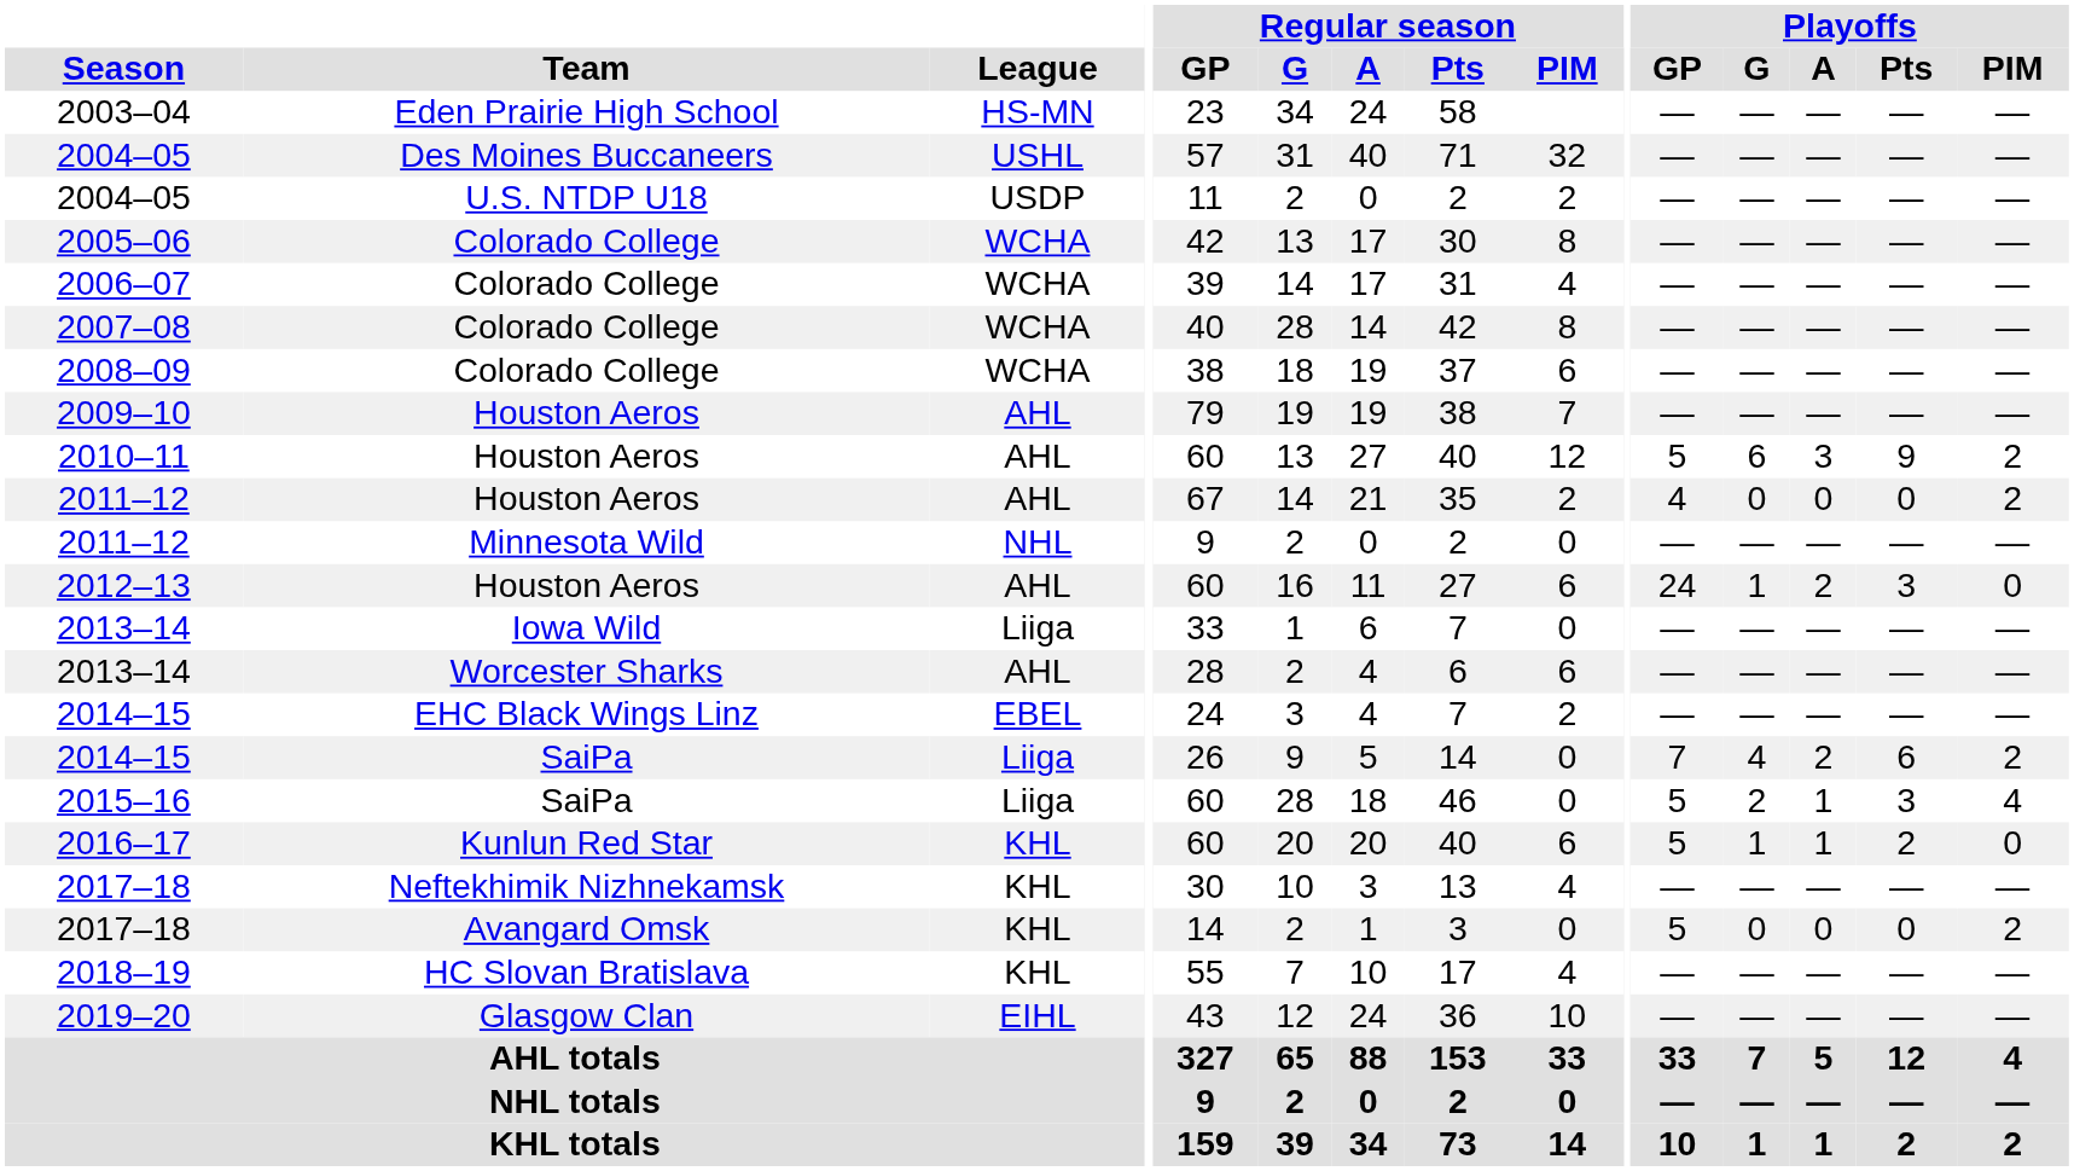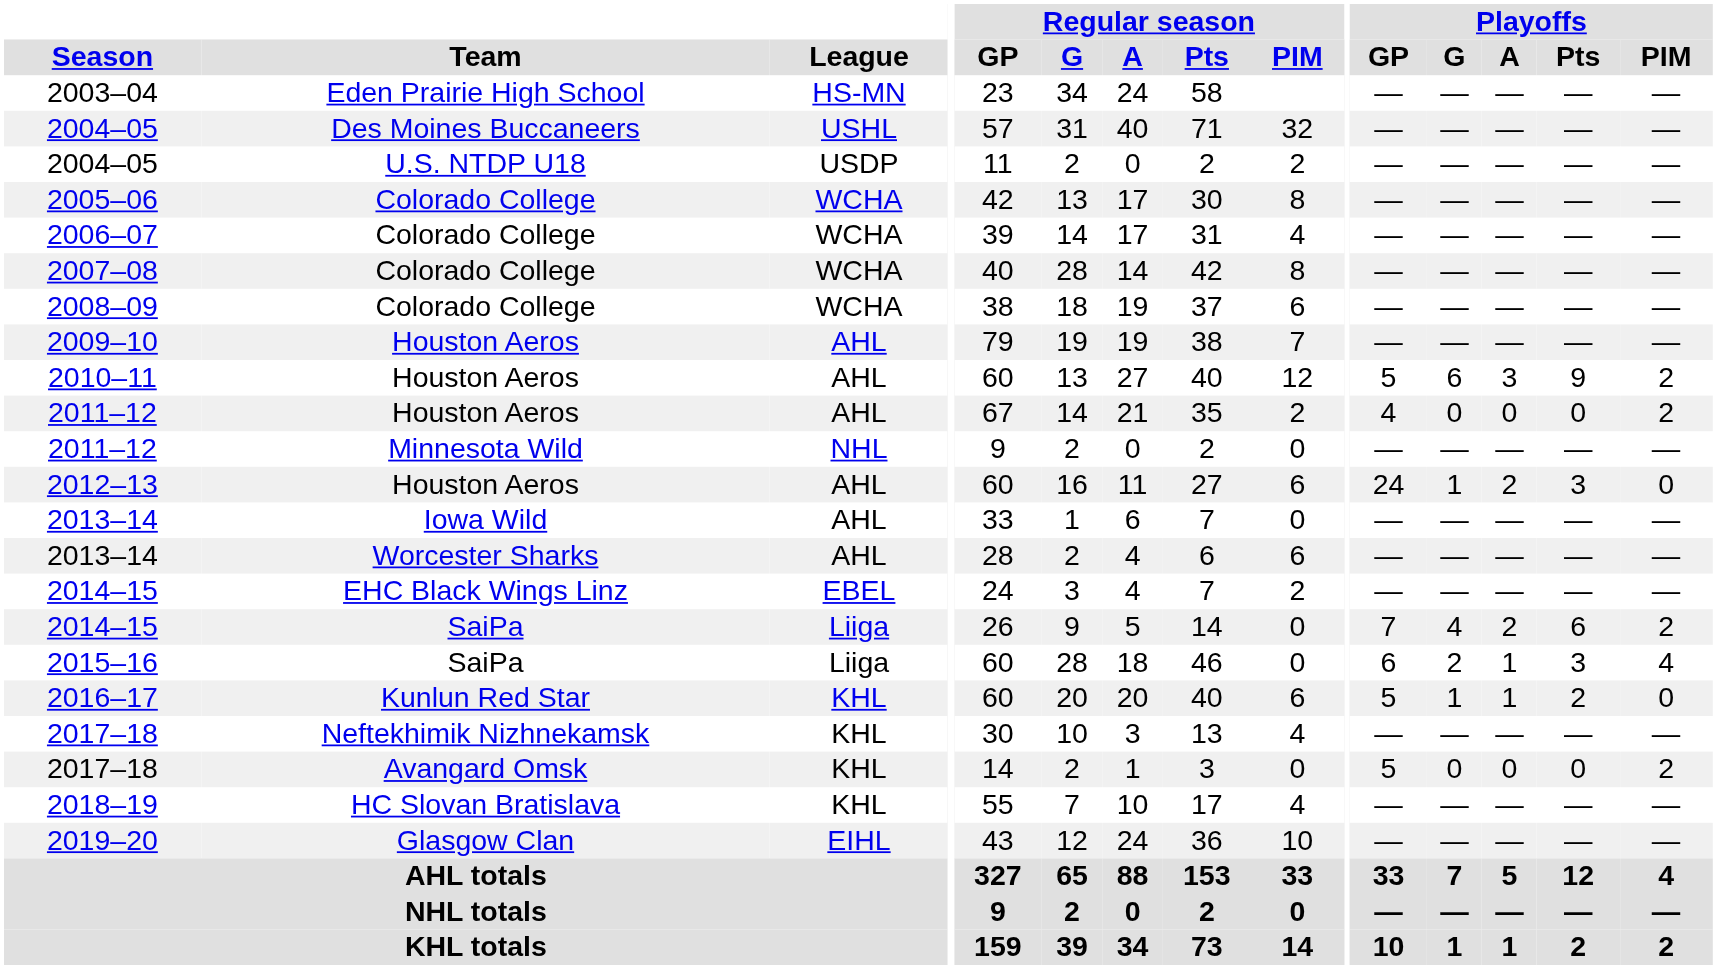2013–14 / Iowa Wild | League: Liiga -> AHL
2015–16 | Playoffs / GP: 5 -> 6
